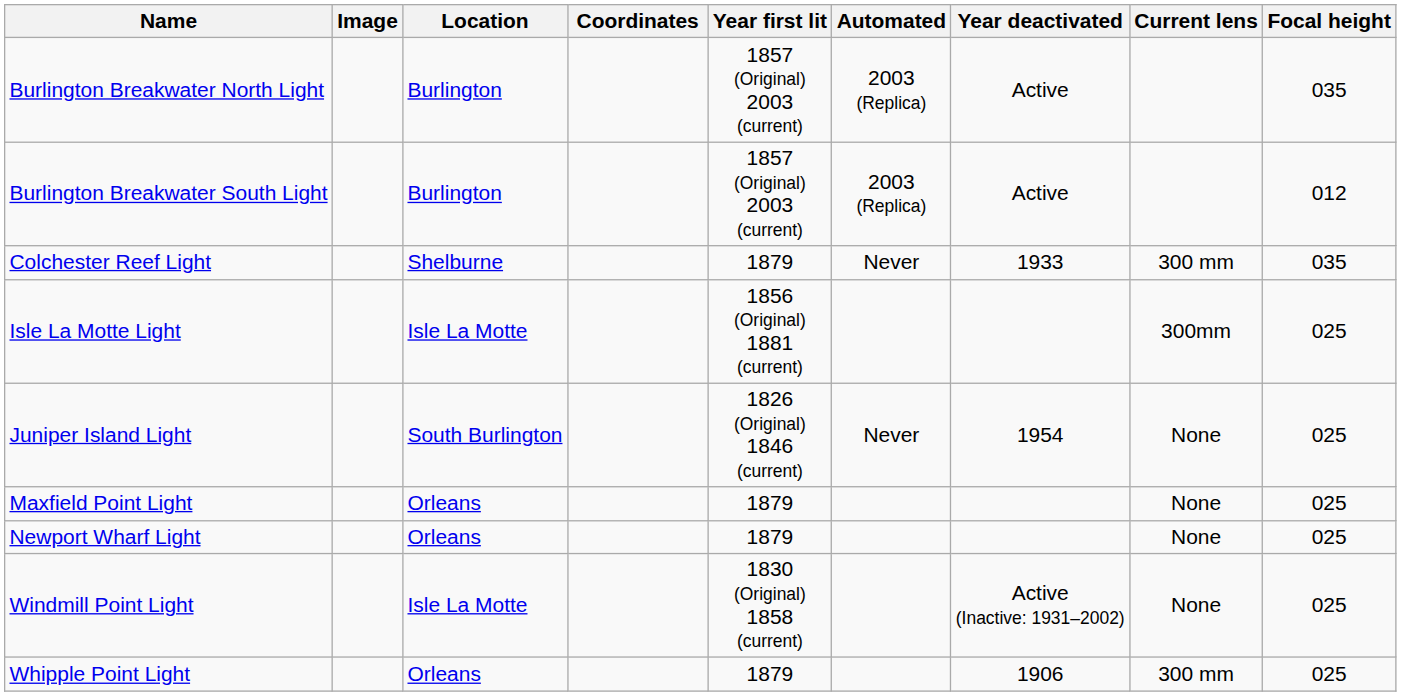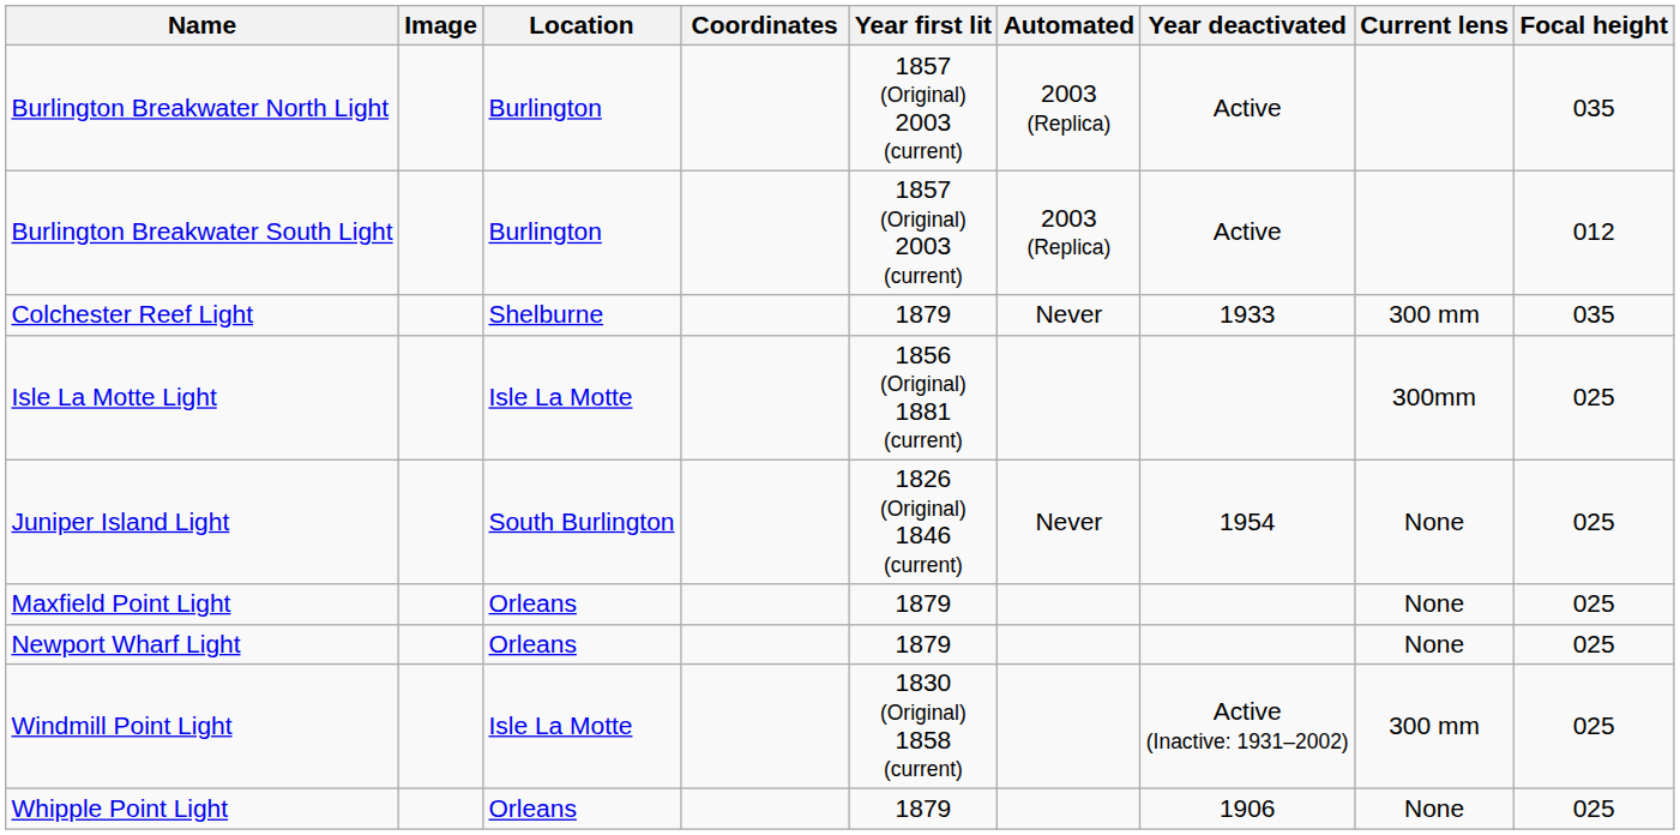Windmill Point Light | Current lens: None -> 300 mm
Whipple Point Light | Current lens: 300 mm -> None
